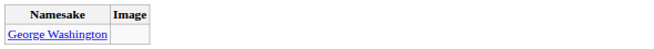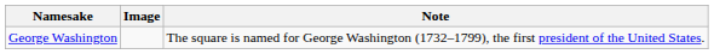+ column: Note | The square is named for George Washington (1732–1799), the first president of the United States.
